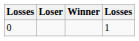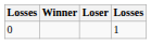columns swapped: Winner <-> Loser
